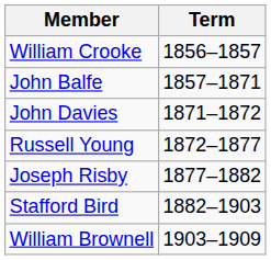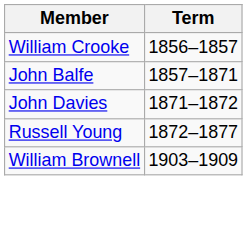- row: Joseph Risby | 1877–1882
- row: Stafford Bird | 1882–1903
